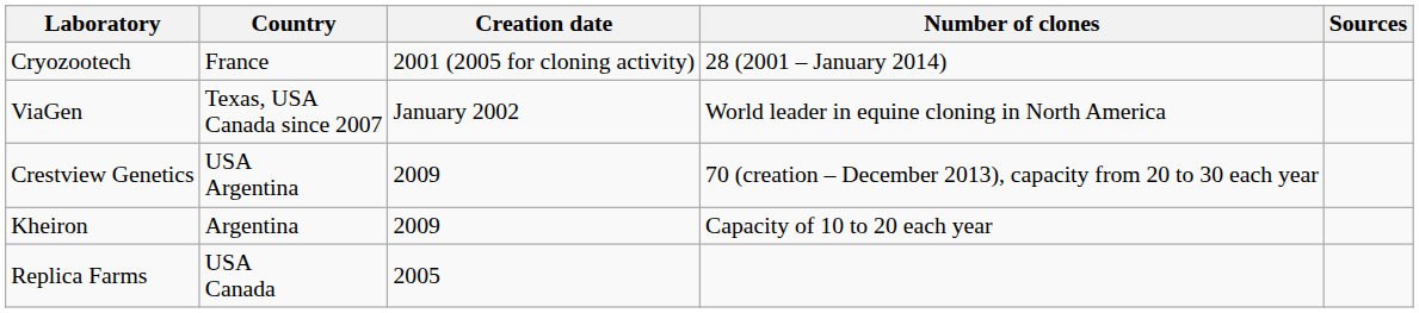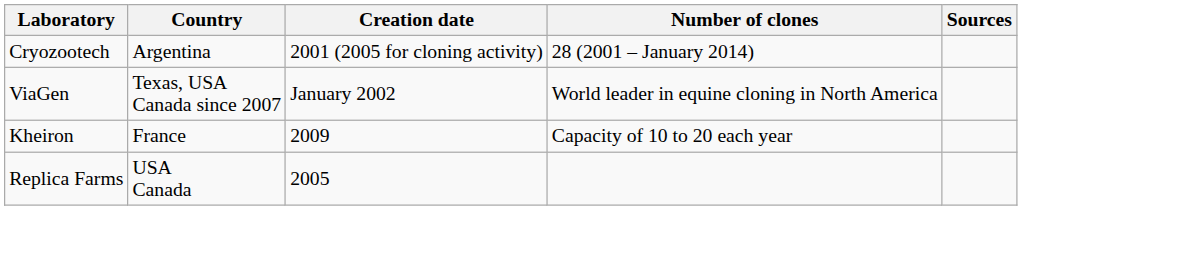Cryozootech | Country: France -> Argentina
- row: Crestview Genetics | USA Argentina | 2009 | 70 (creation – December 2013), capacity from 20 to 30 each year
Kheiron | Country: Argentina -> France
